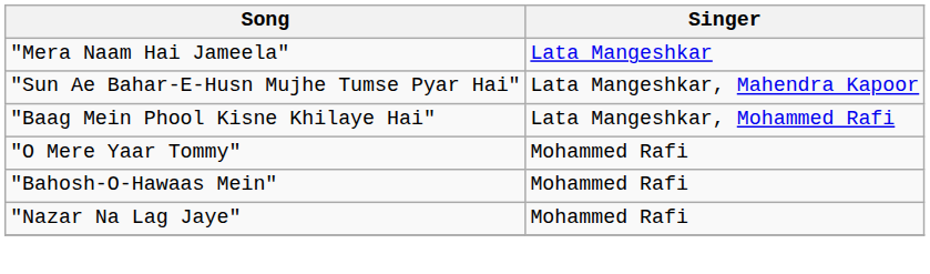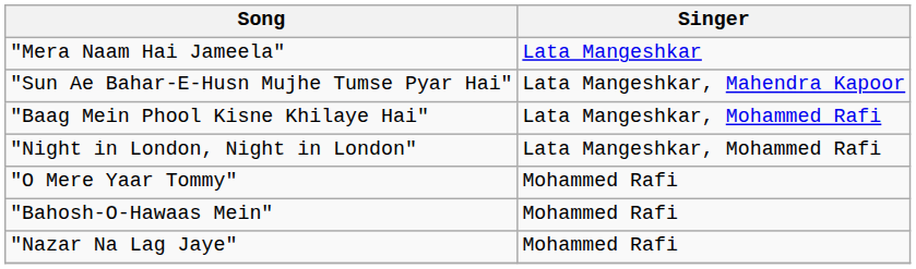+ row: "Night in London, Night in London" | Lata Mangeshkar, Mohammed Rafi
